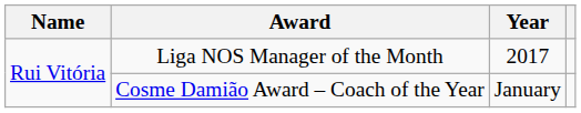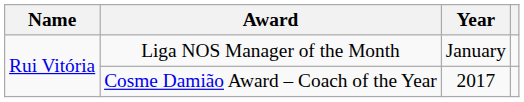Liga NOS Manager of the Month | Year: 2017 -> January
Cosme Damião Award – Coach of the Year | Year: January -> 2017
